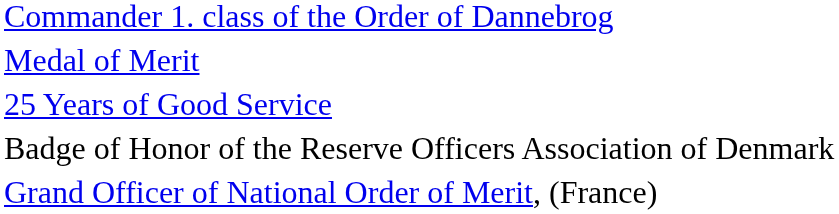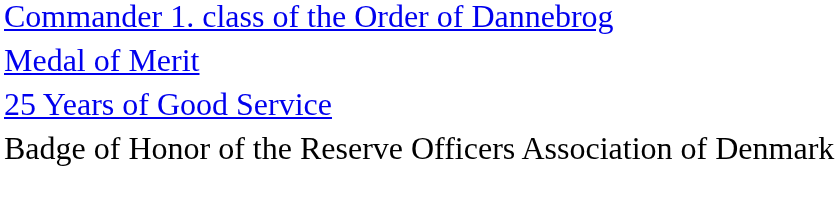- row: Grand Officer of National Order of Merit, (France)
